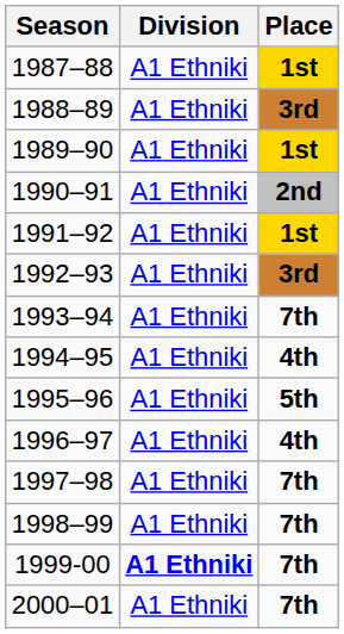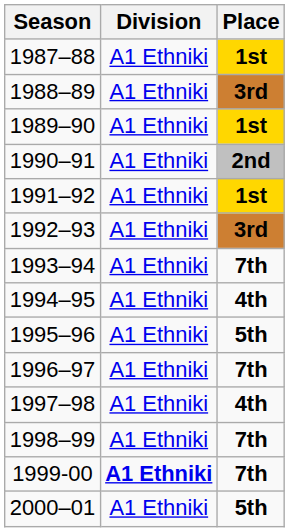1996–97 | Place: 4th -> 7th
1997–98 | Place: 7th -> 4th
2000–01 | Place: 7th -> 5th
